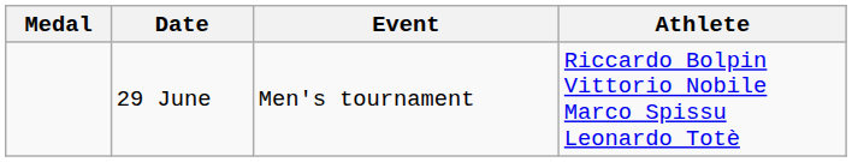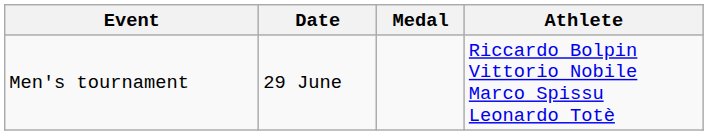columns swapped: Medal <-> Event
